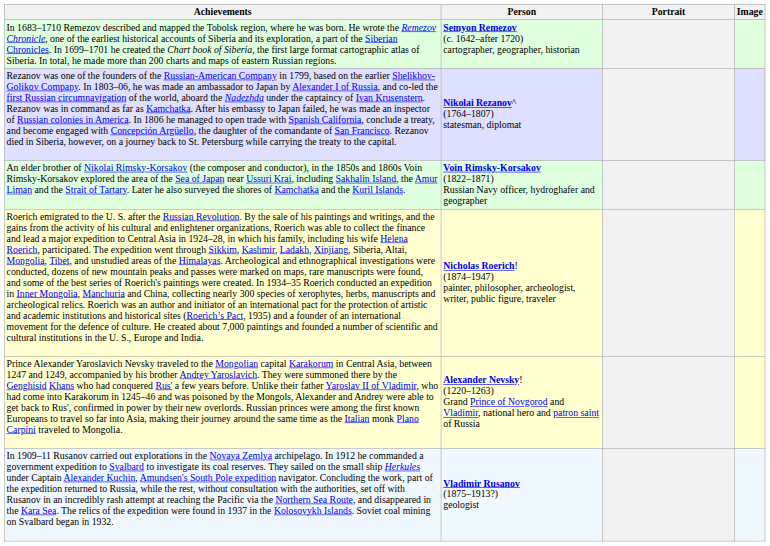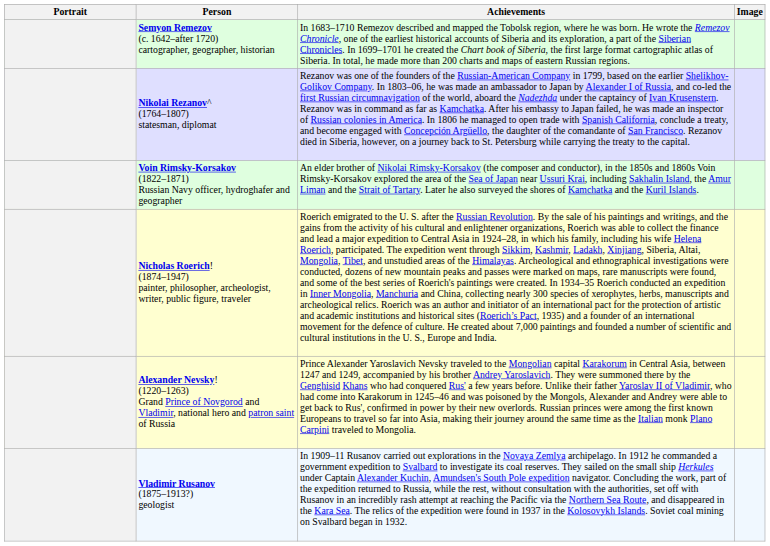columns swapped: Portrait <-> Achievements
